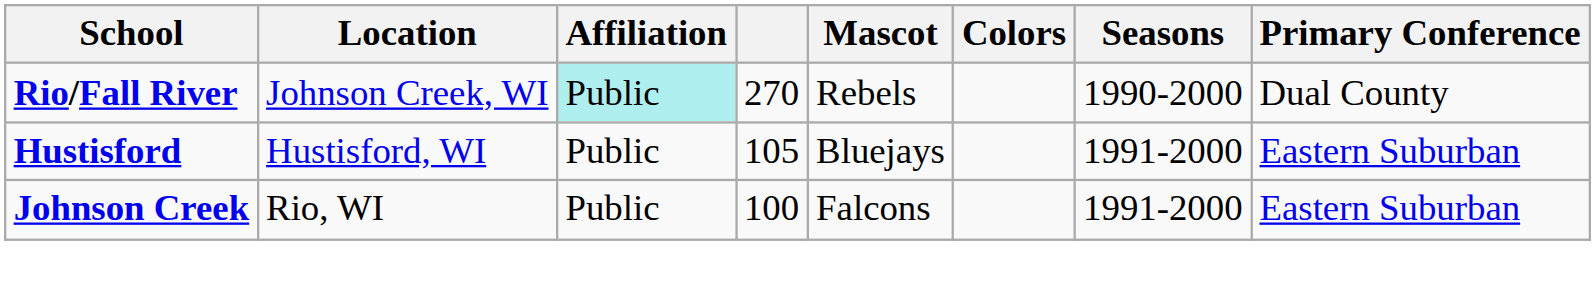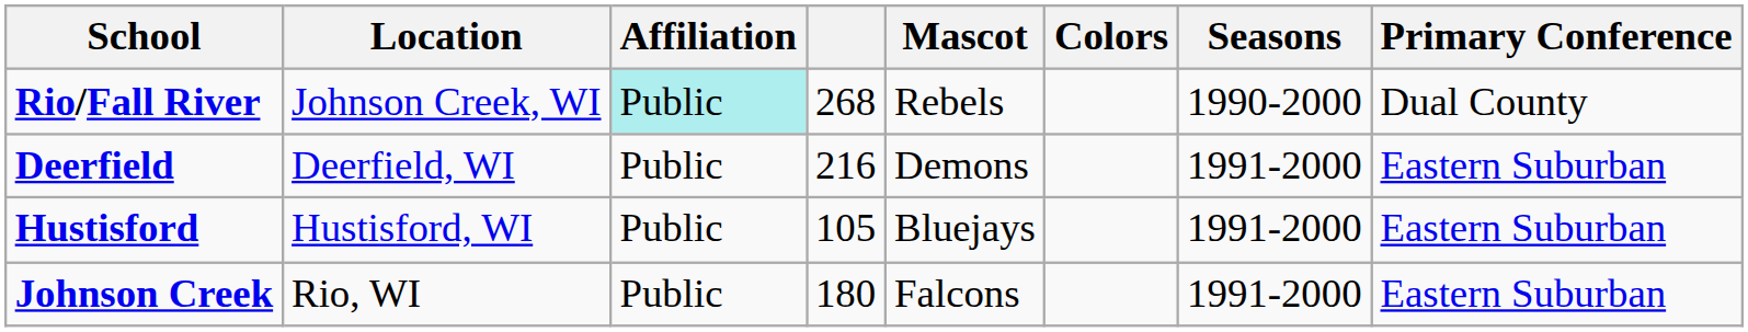Rio/Fall River | column 4: 270 -> 268
+ row: Deerfield | Deerfield, WI | Public | 216 | Demons | 1991-2000 | Eastern Suburban
Johnson Creek | column 4: 100 -> 180
